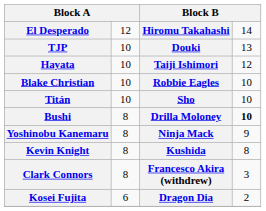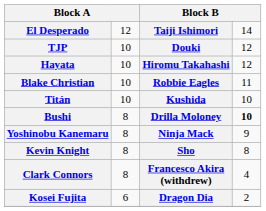El Desperado | column 3: Hiromu Takahashi -> Taiji Ishimori
TJP | column 4: 13 -> 12
Hayata | column 3: Taiji Ishimori -> Hiromu Takahashi
Blake Christian | column 4: 10 -> 11
Titán | column 3: Sho -> Kushida
Kevin Knight | column 3: Kushida -> Sho
Clark Connors | column 4: 3 -> 4
